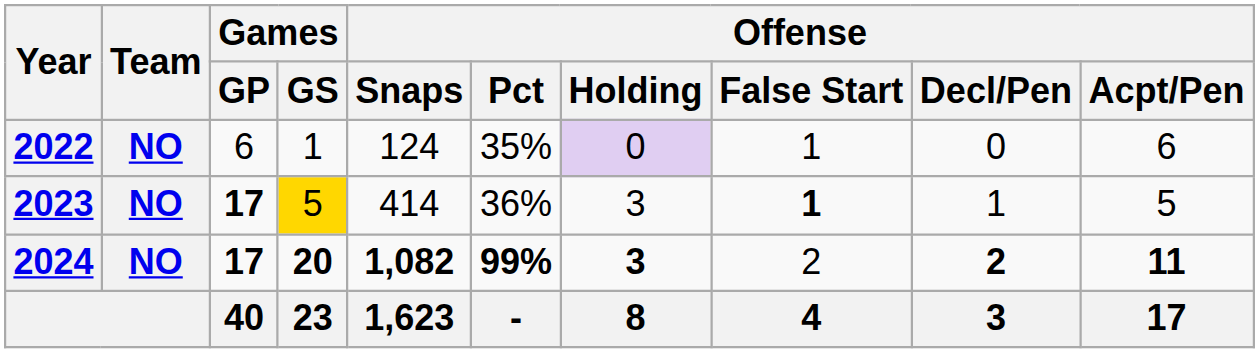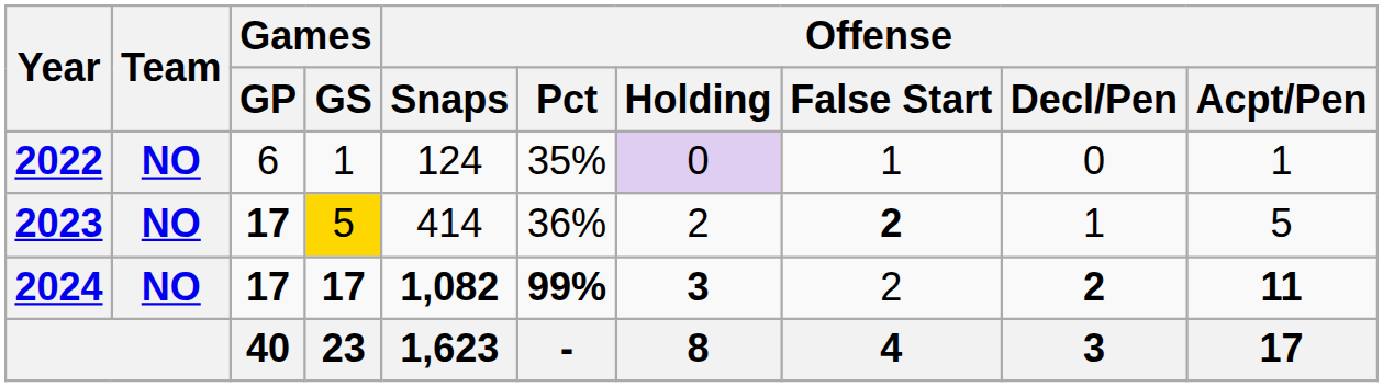2022 | Offense / Acpt/Pen: 6 -> 1
2023 | Offense / Holding: 3 -> 2
2023 | Offense / False Start: 1 -> 2
2024 | Games / GS: 20 -> 17
